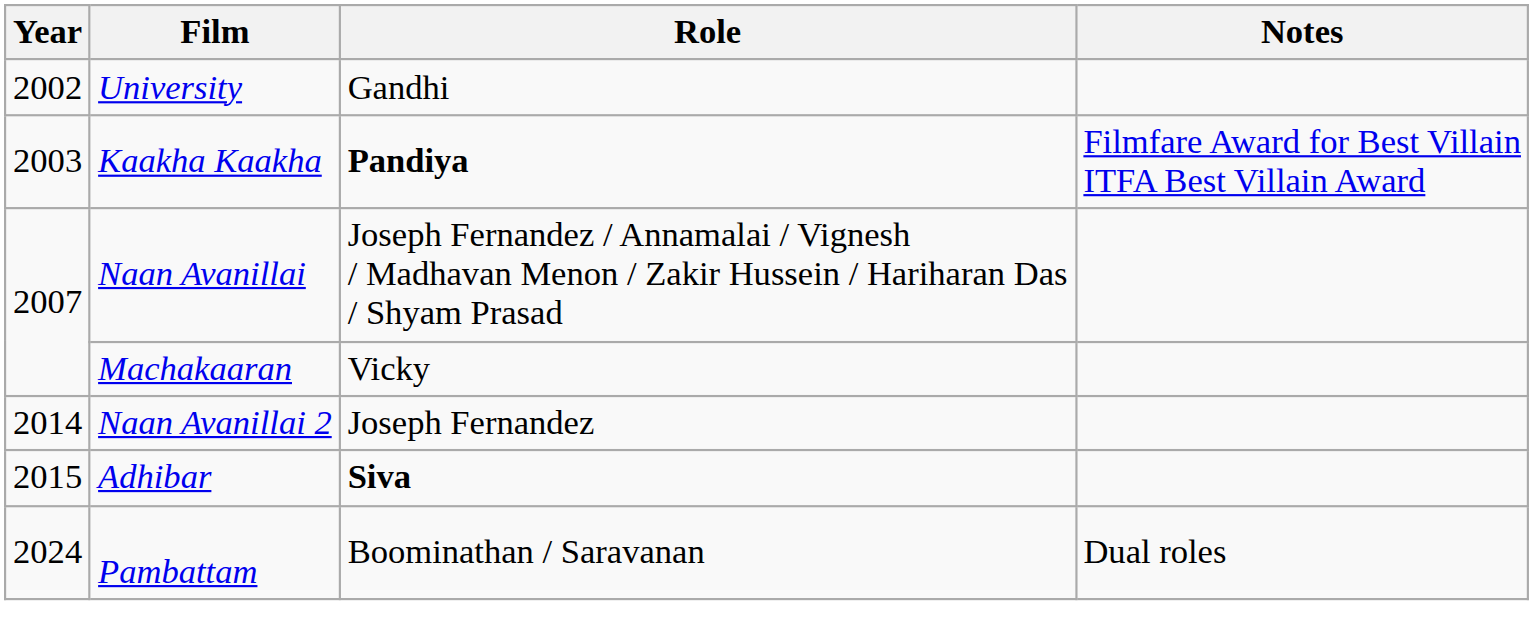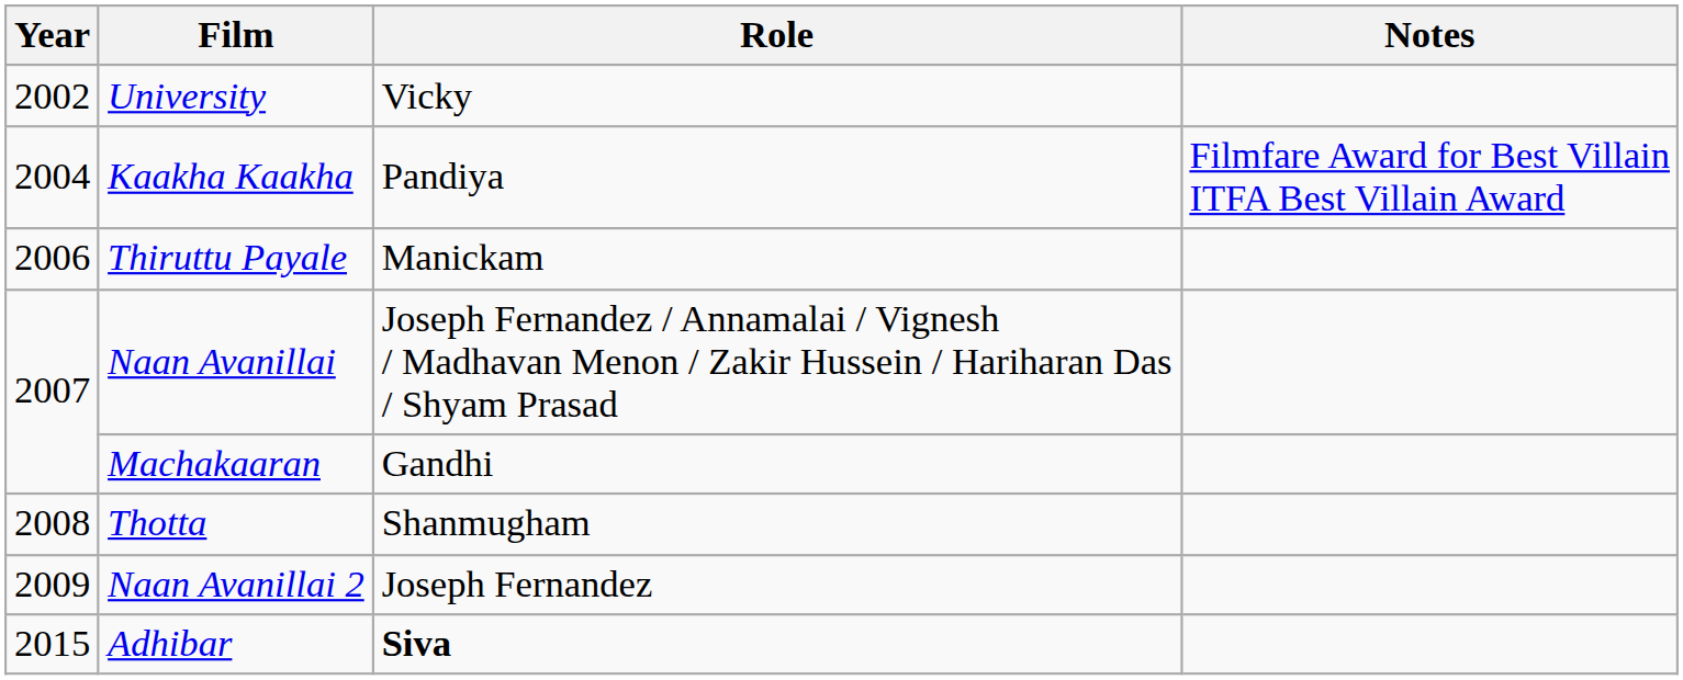University | Role: Gandhi -> Vicky
Kaakha Kaakha | Year: 2003 -> 2004
Kaakha Kaakha | Role: bold -> normal
+ row: 2006 | Thiruttu Payale | Manickam
Machakaaran | Role: Vicky -> Gandhi
+ row: 2008 | Thotta | Shanmugham
Naan Avanillai 2 | Year: 2014 -> 2009
- row: 2024 | Pambattam | Boominathan / Saravanan | Dual roles
